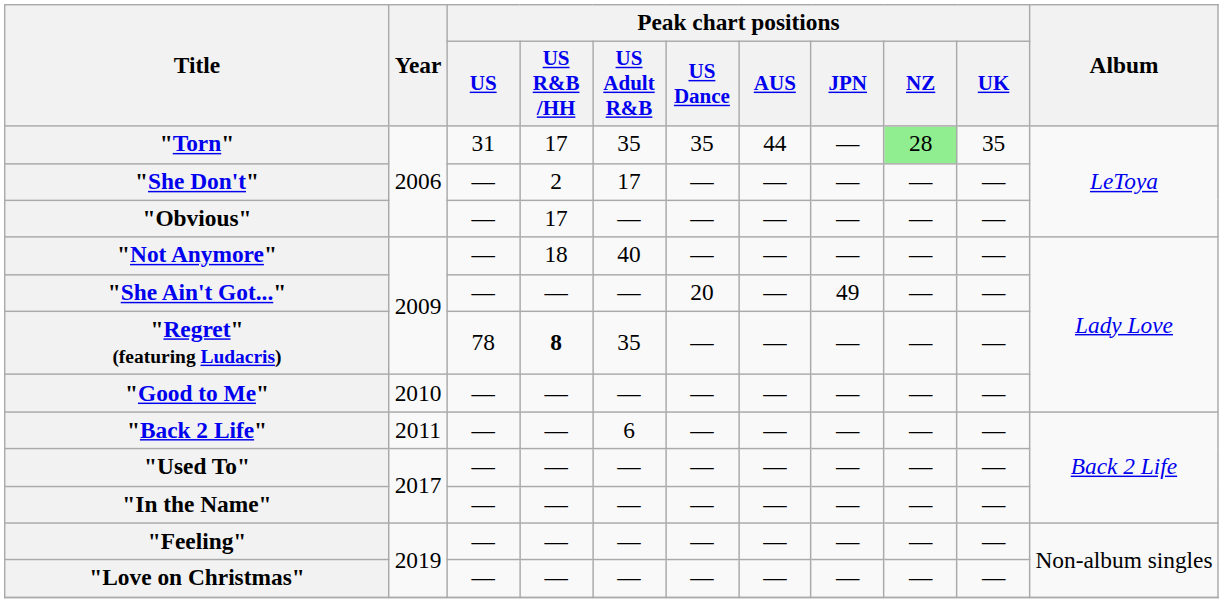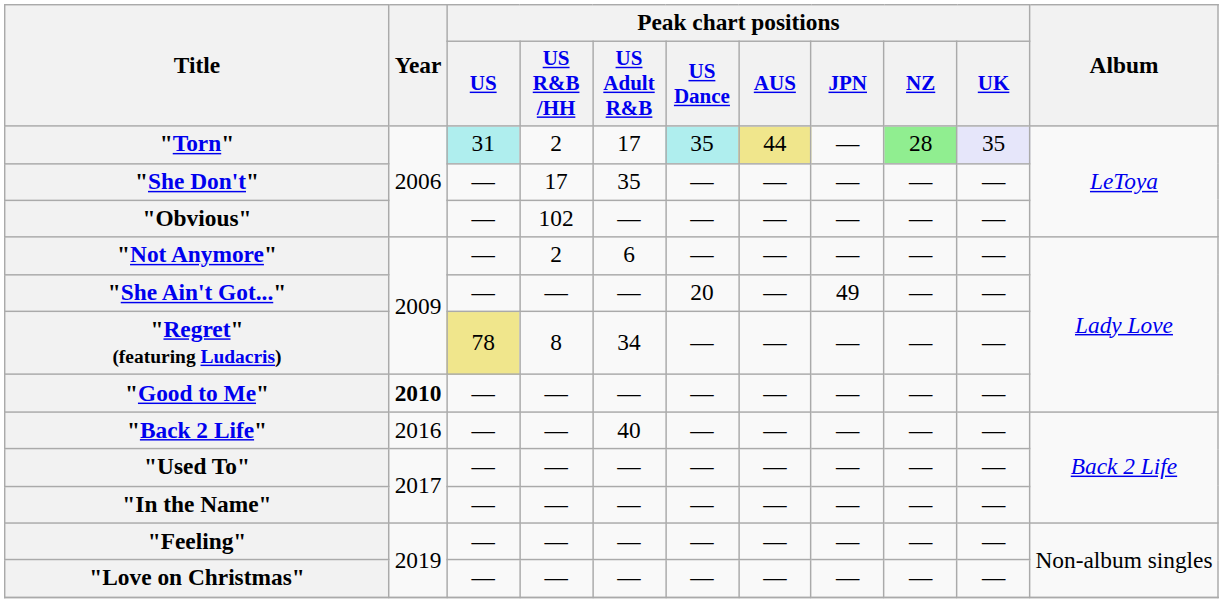"Torn" | Peak chart positions / US: no background -> paleturquoise background
"Torn" | Peak chart positions / US R&B /HH: 17 -> 2
"Torn" | Peak chart positions / US Adult R&B: 35 -> 17
"Torn" | Peak chart positions / US Dance: no background -> paleturquoise background
"Torn" | Peak chart positions / AUS: no background -> khaki background
"Torn" | Peak chart positions / UK: no background -> lavender background
"She Don't" | Peak chart positions / US R&B /HH: 2 -> 17
"She Don't" | Peak chart positions / US Adult R&B: 17 -> 35
"Obvious" | Peak chart positions / US R&B /HH: 17 -> 102
"Not Anymore" | Peak chart positions / US R&B /HH: 18 -> 2
"Not Anymore" | Peak chart positions / US Adult R&B: 40 -> 6
"Regret" (featuring Ludacris) | Peak chart positions / US: no background -> khaki background
"Regret" (featuring Ludacris) | Peak chart positions / US R&B /HH: bold -> normal
"Regret" (featuring Ludacris) | Peak chart positions / US Adult R&B: 35 -> 34
"Good to Me" | Year: normal -> bold
"Back 2 Life" | Year: 2011 -> 2016
"Back 2 Life" | Peak chart positions / US Adult R&B: 6 -> 40
